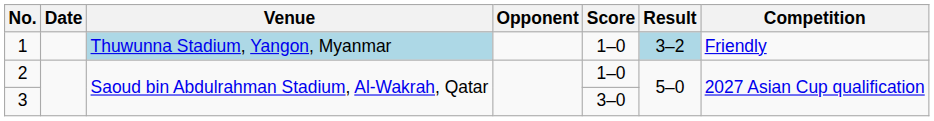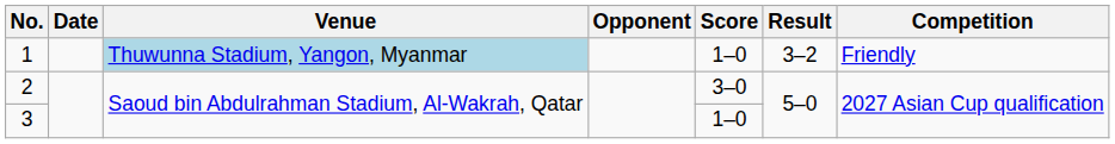1 | Result: lightblue background -> no background
2 | Score: 1–0 -> 3–0
3 | Score: 3–0 -> 1–0
